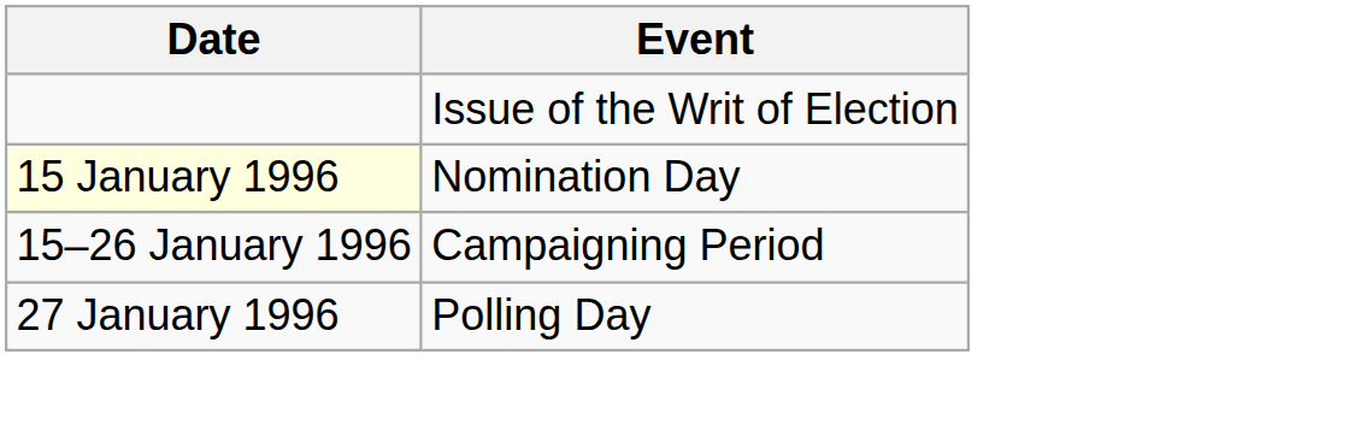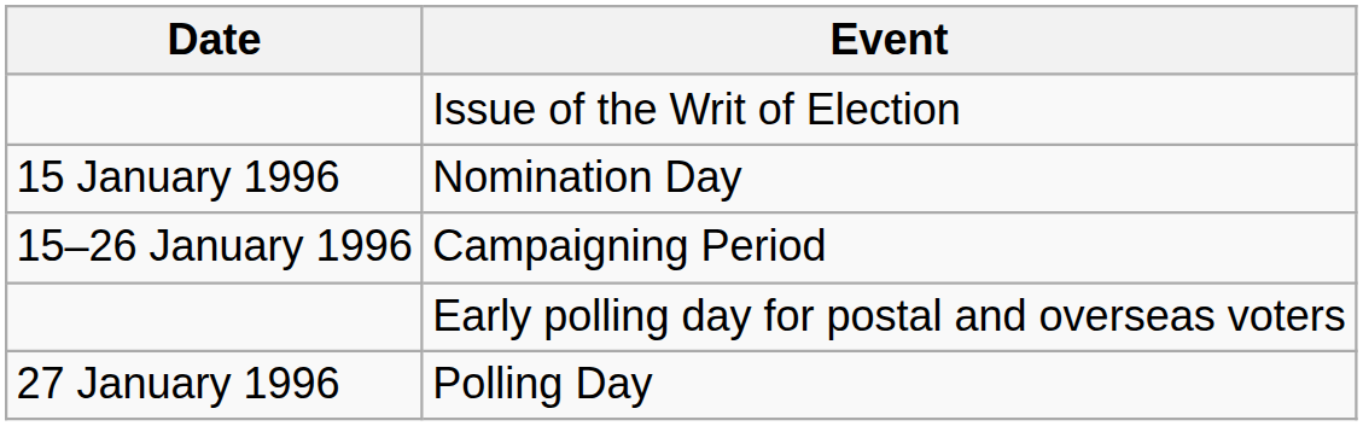Nomination Day | Date: lightyellow background -> no background
+ row: Early polling day for postal and overseas voters
